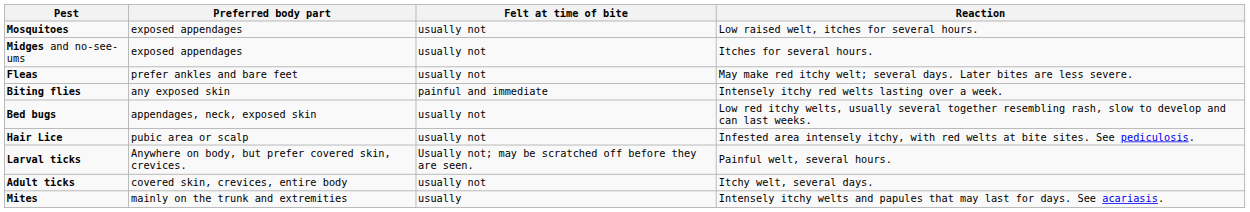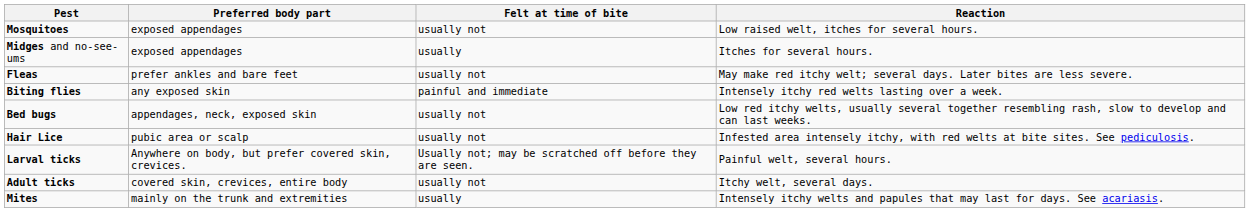Midges and no-see-ums | Felt at time of bite: usually not -> usually
